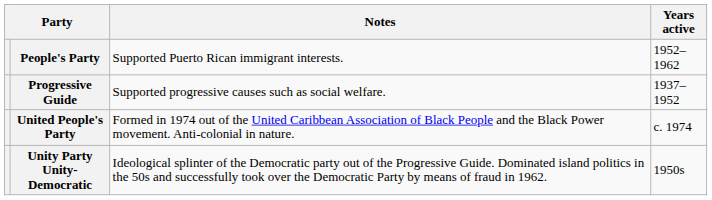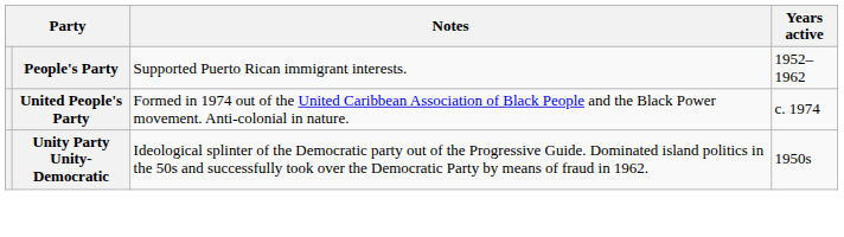- row: Progressive Guide | Supported progressive causes such as social welfare. | 1937–1952
